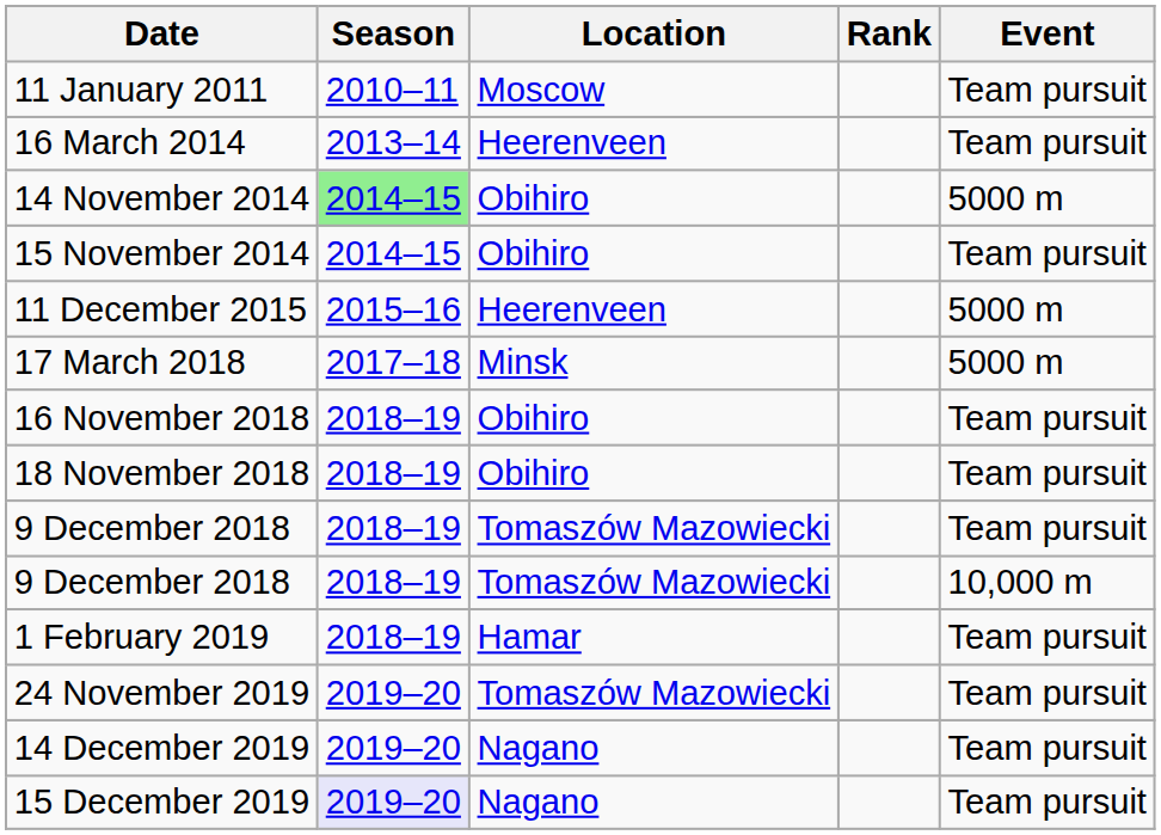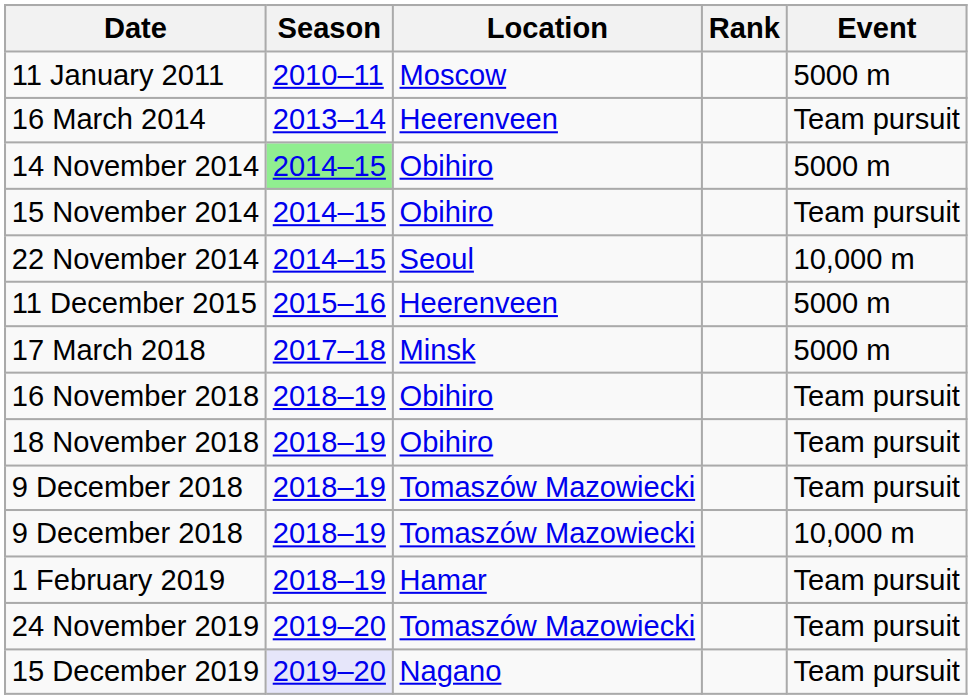11 January 2011 | Event: Team pursuit -> 5000 m
+ row: 22 November 2014 | 2014–15 | Seoul | 10,000 m
- row: 14 December 2019 | 2019–20 | Nagano | Team pursuit
